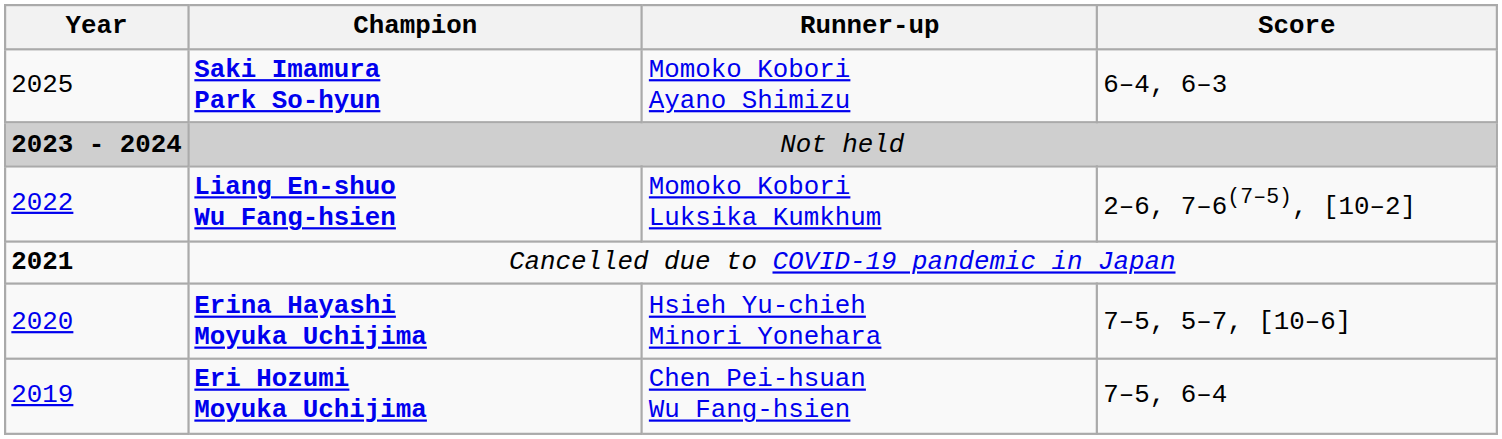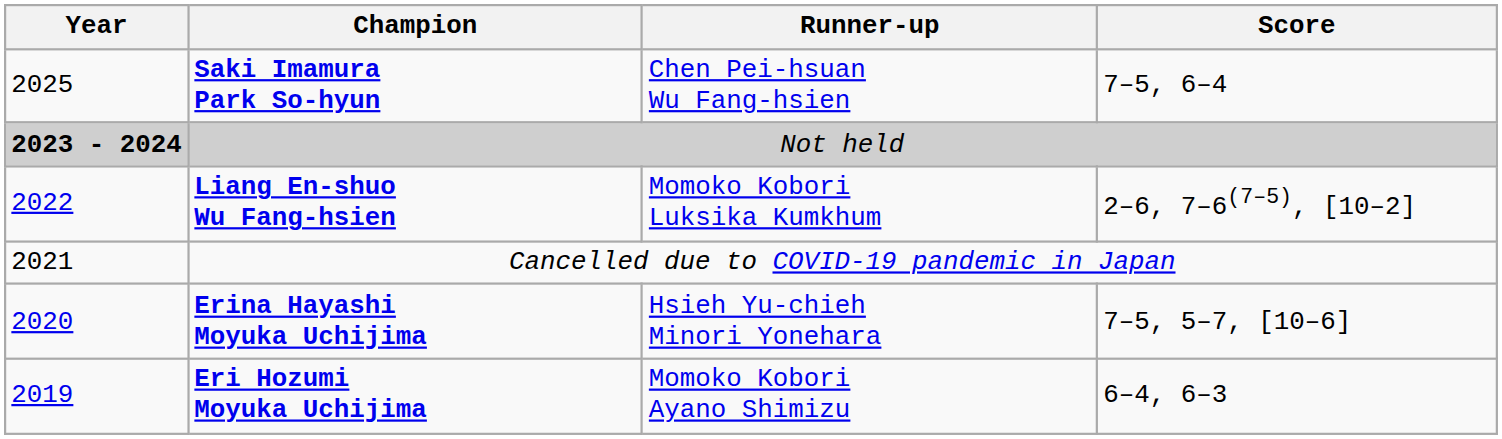Saki Imamura Park So-hyun | Runner-up: Momoko Kobori Ayano Shimizu -> Chen Pei-hsuan Wu Fang-hsien
Saki Imamura Park So-hyun | Score: 6–4, 6–3 -> 7–5, 6–4
Cancelled due to COVID-19 pandemic in Japan | Year: bold -> normal
Eri Hozumi Moyuka Uchijima | Runner-up: Chen Pei-hsuan Wu Fang-hsien -> Momoko Kobori Ayano Shimizu
Eri Hozumi Moyuka Uchijima | Score: 7–5, 6–4 -> 6–4, 6–3
